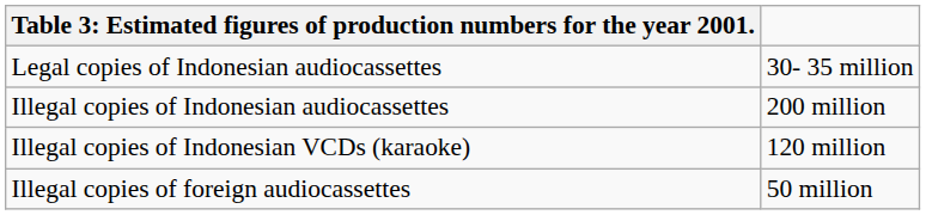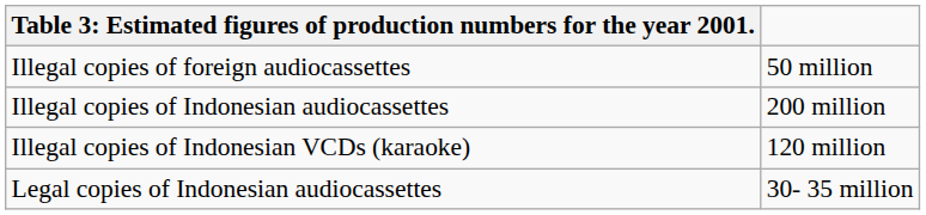rows swapped: Legal copies of Indonesian audiocassettes <-> Illegal copies of foreign audiocassettes
